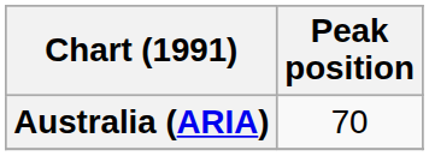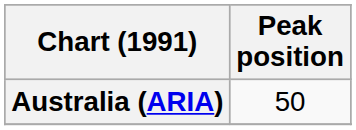Australia (ARIA) | Peak position: 70 -> 50
